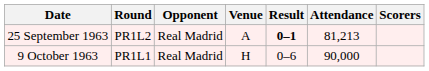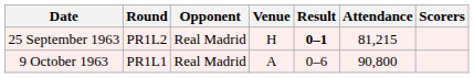25 September 1963 | Venue: A -> H
25 September 1963 | Attendance: 81,213 -> 81,215
9 October 1963 | Venue: H -> A
9 October 1963 | Attendance: 90,000 -> 90,800
